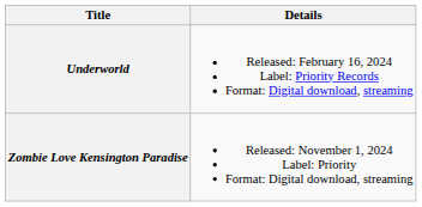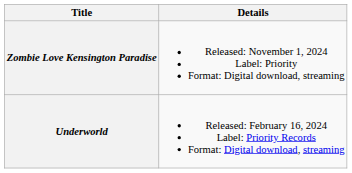rows swapped: Underworld <-> Zombie Love Kensington Paradise
